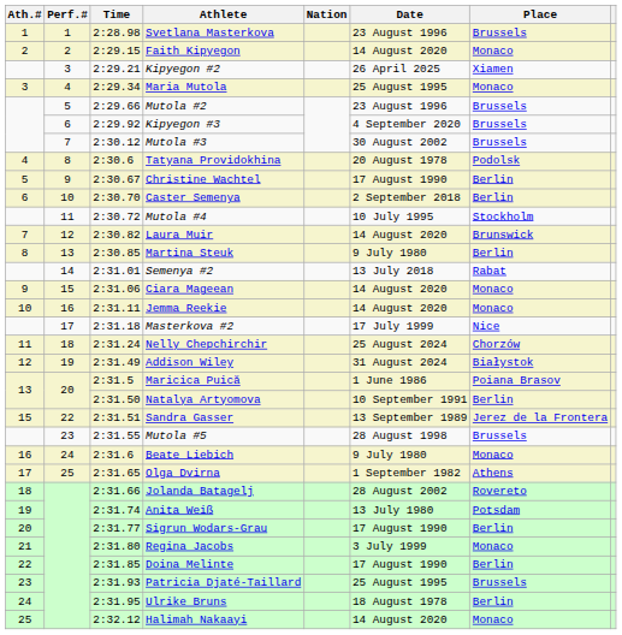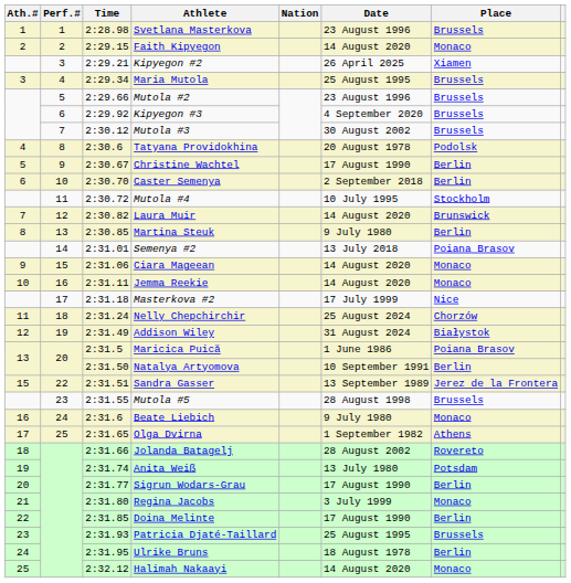Maria Mutola | Place: Monaco -> Brussels
Semenya #2 | Place: Rabat -> Poiana Brasov
